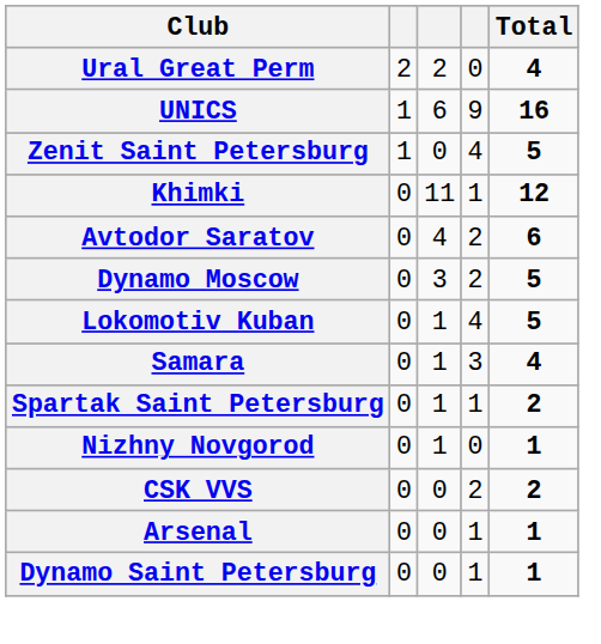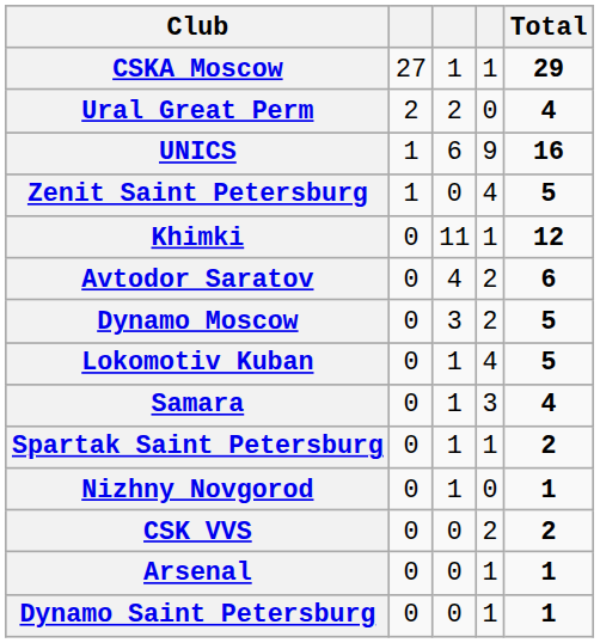+ row: CSKA Moscow | 27 | 1 | 1 | 29
